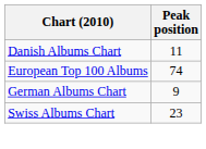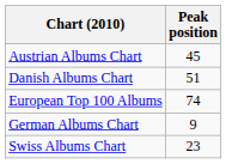+ row: Austrian Albums Chart | 45
Danish Albums Chart | Peak position: 11 -> 51
